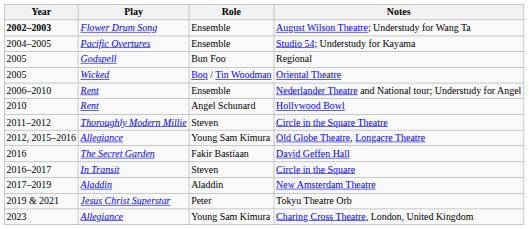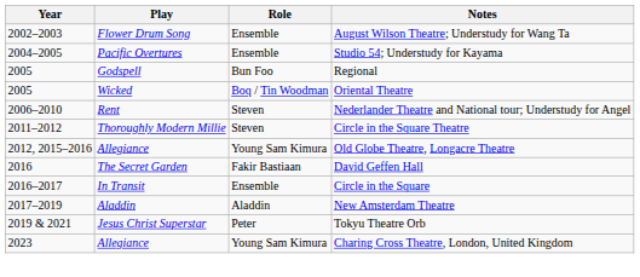August Wilson Theatre; Understudy for Wang Ta | Year: bold -> normal
Nederlander Theatre and National tour; Understudy for Angel | Role: Ensemble -> Steven
- row: 2010 | Rent | Angel Schunard | Hollywood Bowl
Circle in the Square | Role: Steven -> Ensemble
